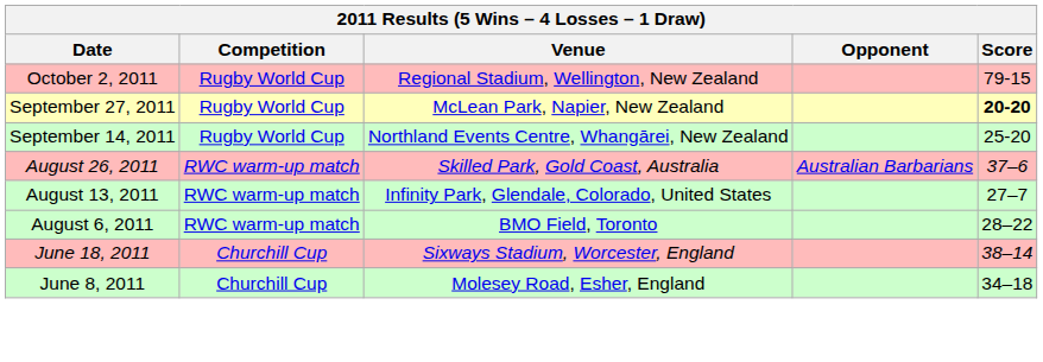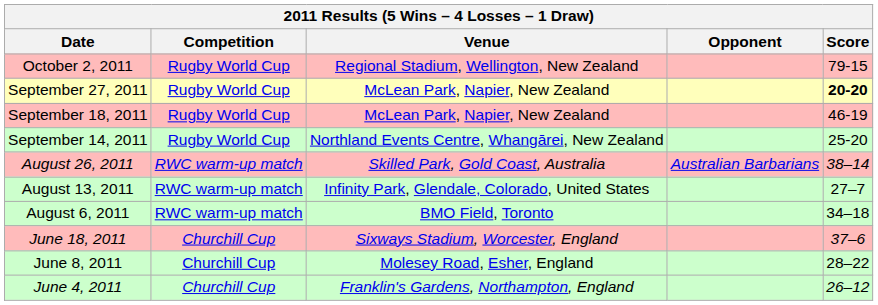+ row: September 18, 2011 | Rugby World Cup | McLean Park, Napier, New Zealand | 46-19
August 26, 2011 | Score: 37–6 -> 38–14
August 6, 2011 | Score: 28–22 -> 34–18
June 18, 2011 | Score: 38–14 -> 37–6
June 8, 2011 | Score: 34–18 -> 28–22
+ row: June 4, 2011 | Churchill Cup | Franklin's Gardens, Northampton, England | 26–12
